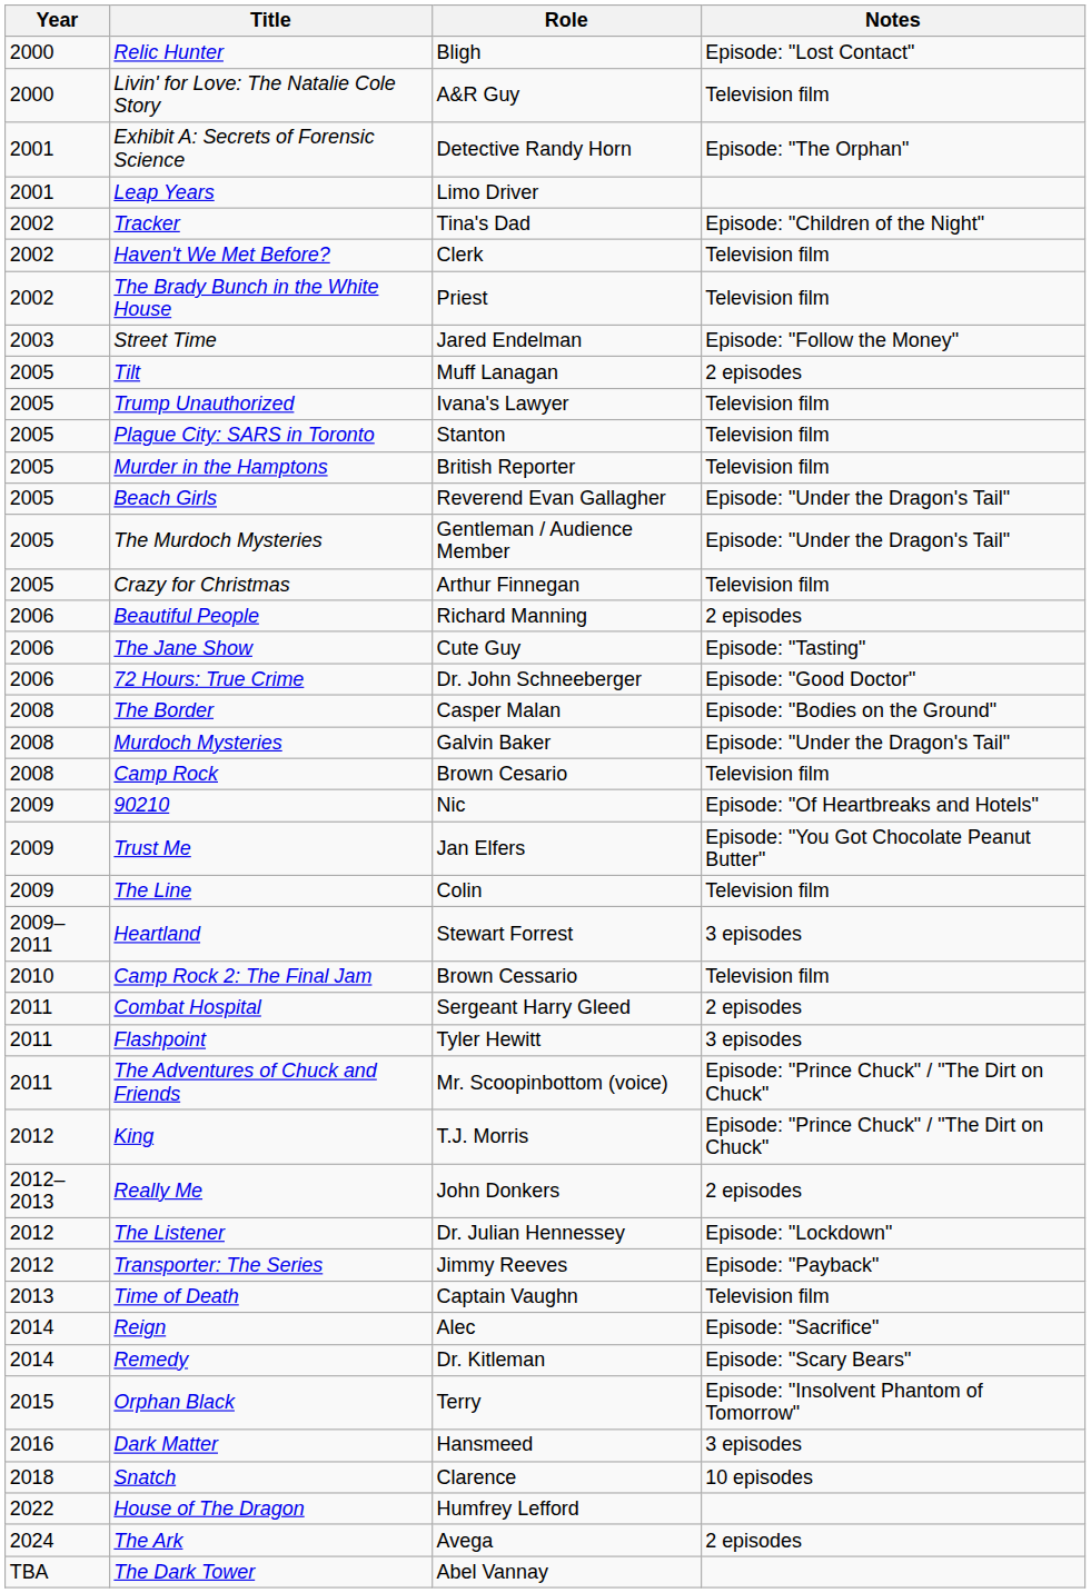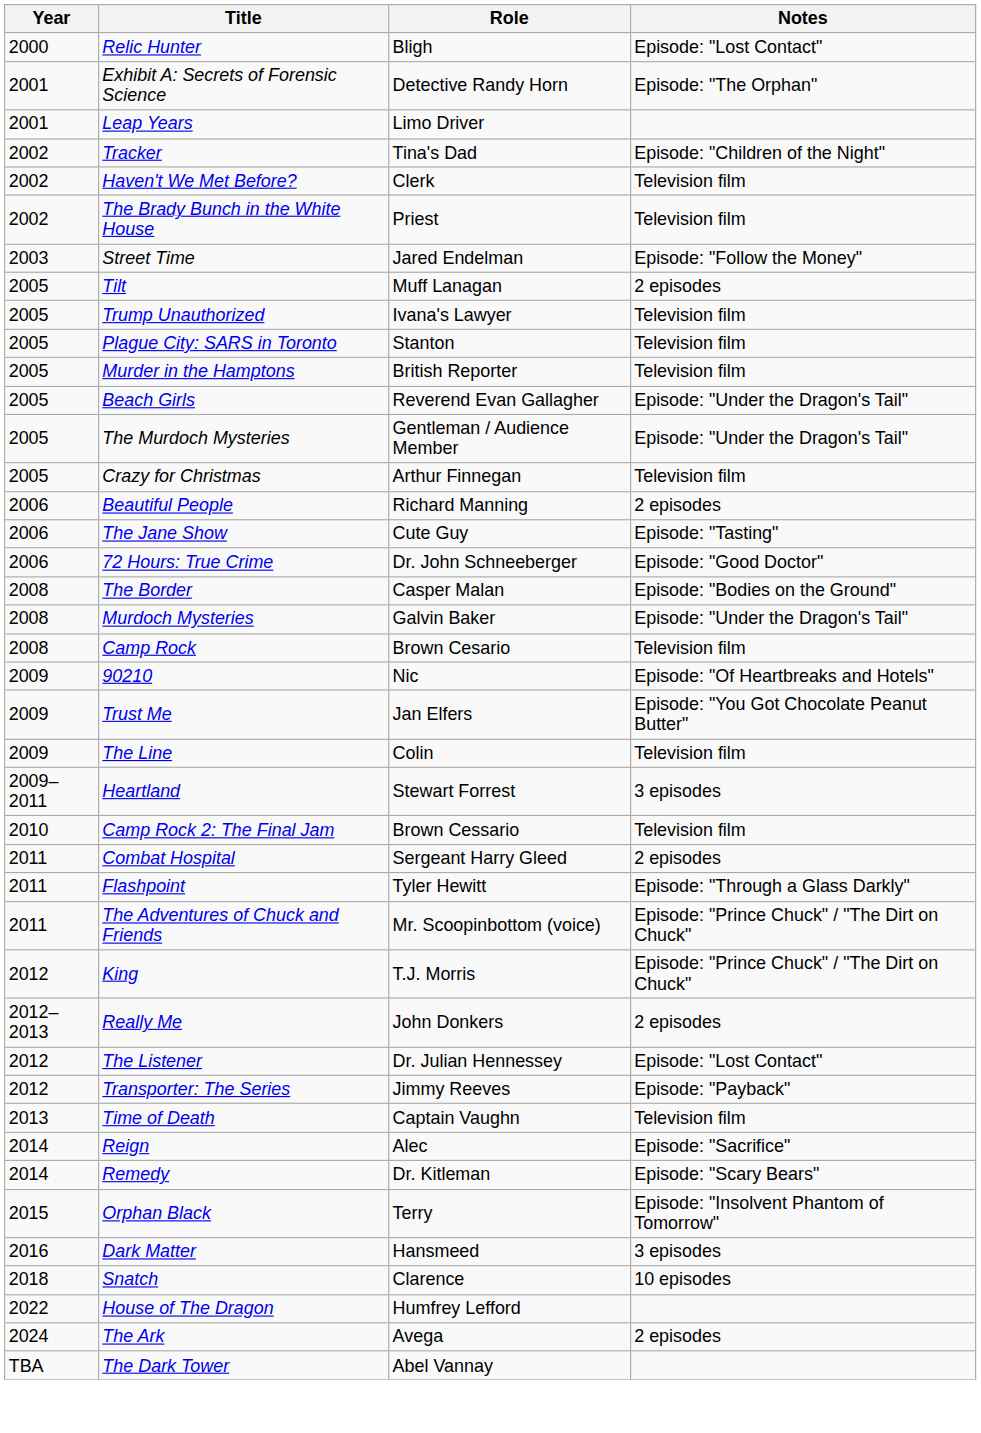- row: 2000 | Livin' for Love: The Natalie Cole Story | A&R Guy | Television film
Flashpoint | Notes: 3 episodes -> Episode: "Through a Glass Darkly"
The Listener | Notes: Episode: "Lockdown" -> Episode: "Lost Contact"
